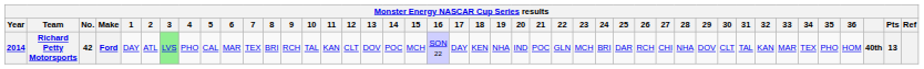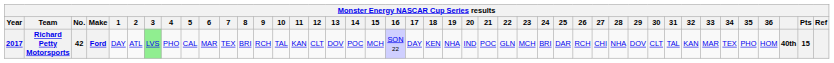Richard Petty Motorsports | Year: 2014 -> 2017
Richard Petty Motorsports | Pts: 13 -> 15
